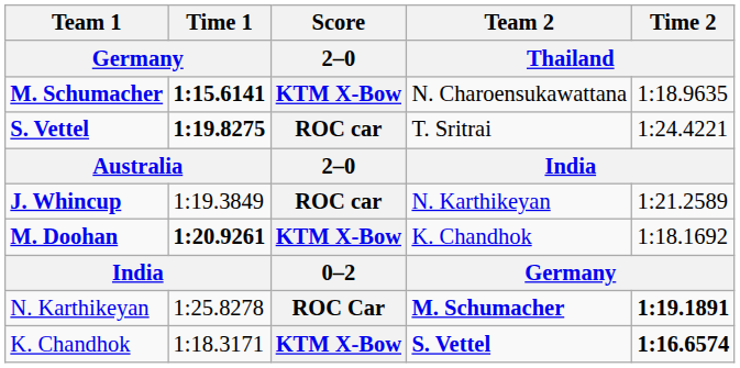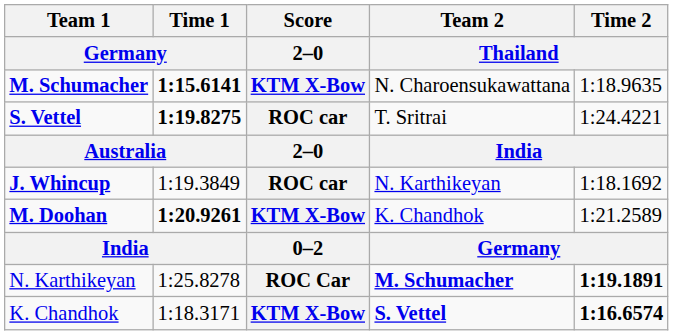J. Whincup | Time 2 / Thailand: 1:21.2589 -> 1:18.1692
M. Doohan | Time 2 / Thailand: 1:18.1692 -> 1:21.2589
